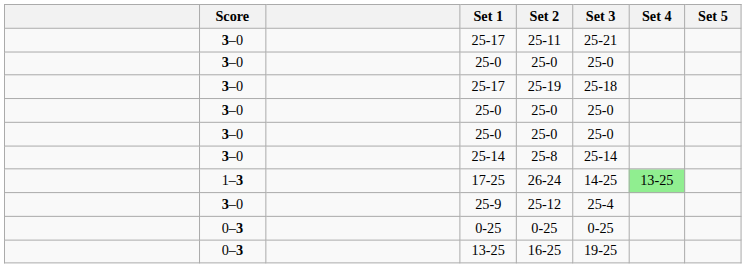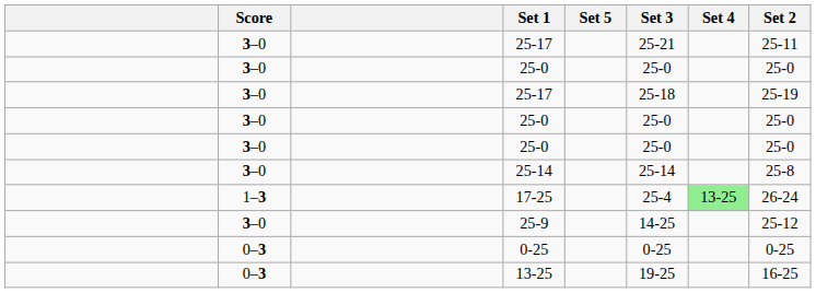columns swapped: Set 2 <-> Set 5
17-25 | Set 3: 14-25 -> 25-4
25-9 | Set 3: 25-4 -> 14-25
